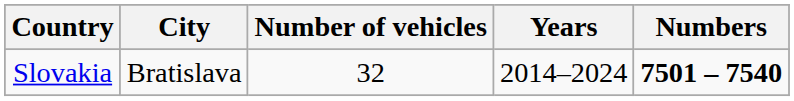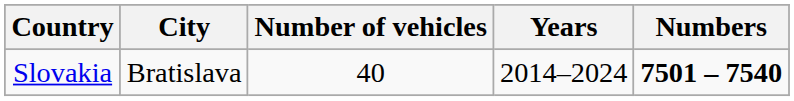Slovakia | Number of vehicles: 32 -> 40
